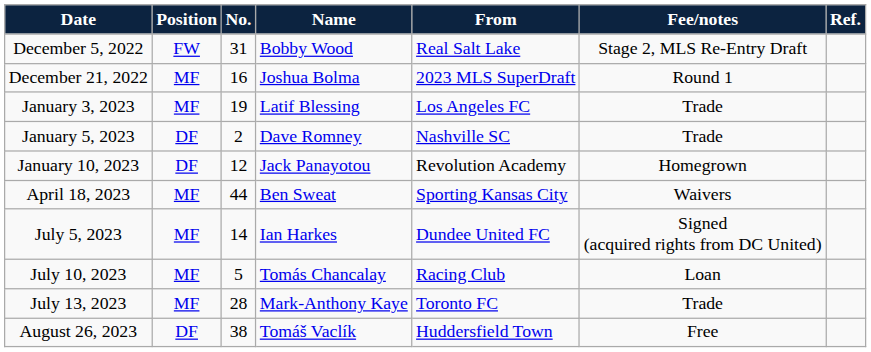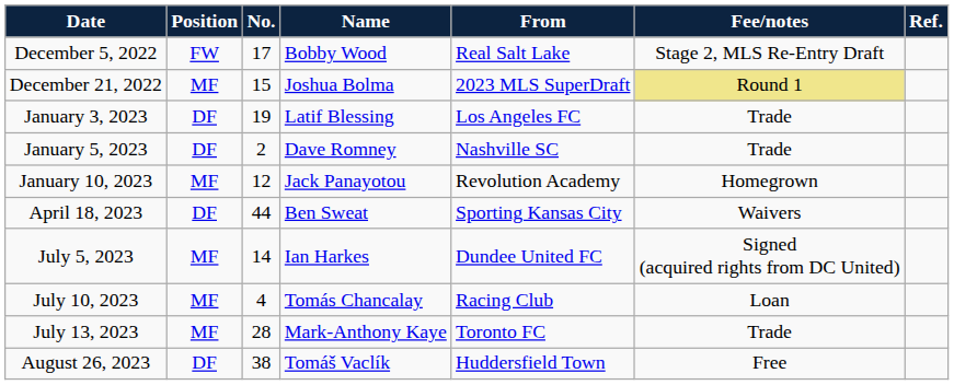December 5, 2022 | No.: 31 -> 17
December 21, 2022 | No.: 16 -> 15
December 21, 2022 | Fee/notes: no background -> khaki background
January 3, 2023 | Position: MF -> DF
January 10, 2023 | Position: DF -> MF
April 18, 2023 | Position: MF -> DF
July 10, 2023 | No.: 5 -> 4
